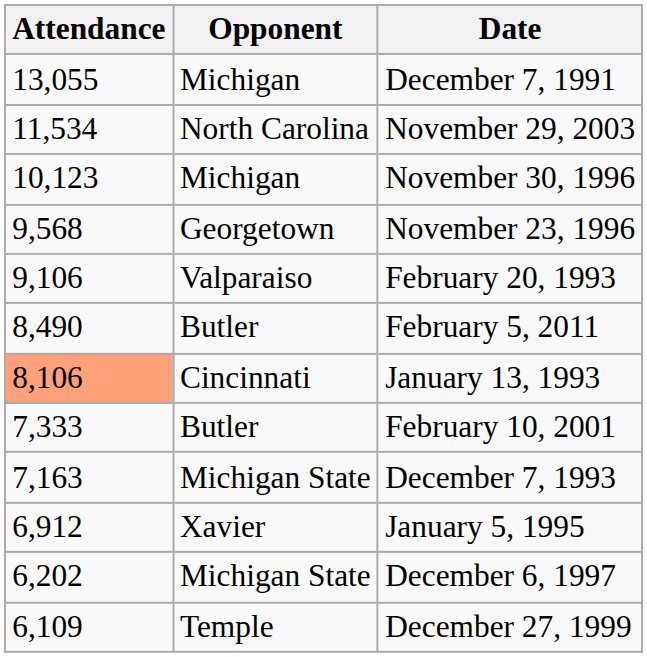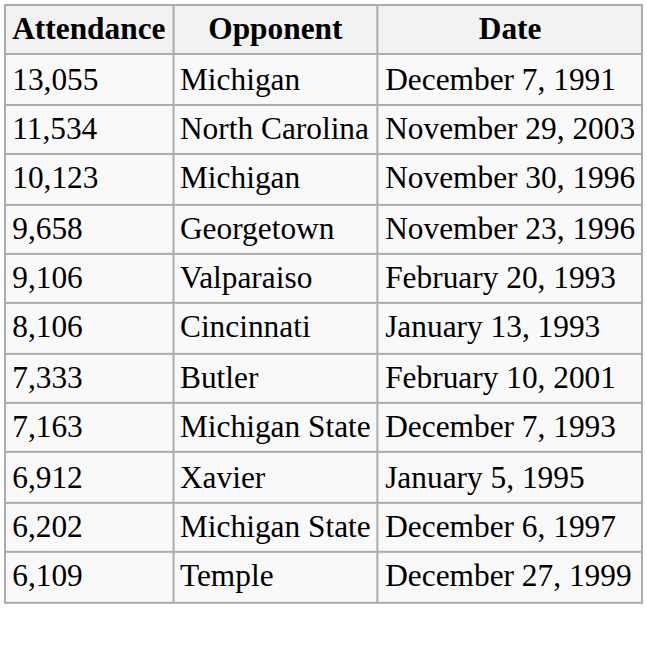November 23, 1996 | Attendance: 9,568 -> 9,658
- row: 8,490 | Butler | February 5, 2011
January 13, 1993 | Attendance: lightsalmon background -> no background
